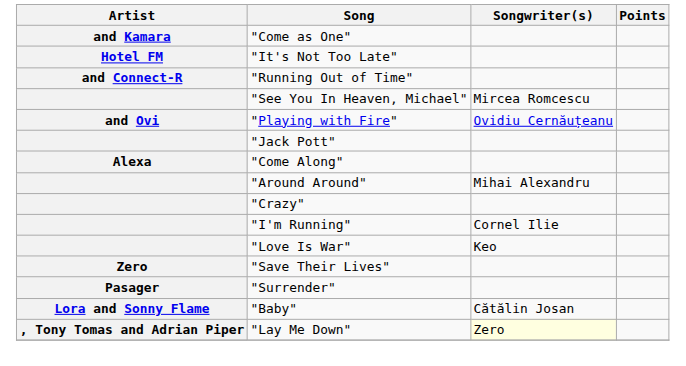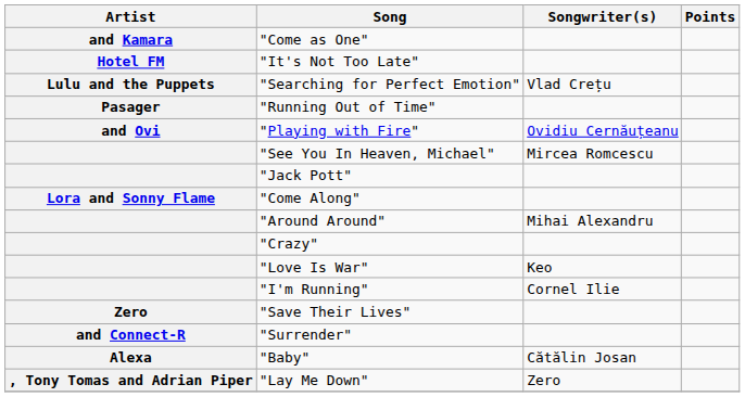+ row: Lulu and the Puppets | "Searching for Perfect Emotion" | Vlad Crețu
"Running Out of Time" | Artist: and Connect-R -> Pasager
rows swapped: "See You In Heaven, Michael" <-> "Playing with Fire"
"Come Along" | Artist: Alexa -> Lora and Sonny Flame
rows swapped: "Love Is War" <-> "I'm Running"
"Surrender" | Artist: Pasager -> and Connect-R
"Baby" | Artist: Lora and Sonny Flame -> Alexa
"Lay Me Down" | Songwriter(s): lightyellow background -> no background
